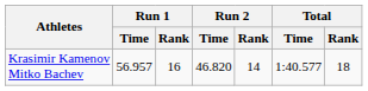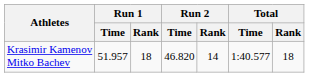Krasimir Kamenov Mitko Bachev | Run 1 / Time: 56.957 -> 51.957
Krasimir Kamenov Mitko Bachev | Run 1 / Rank: 16 -> 18
